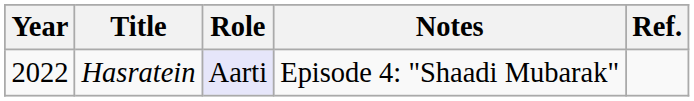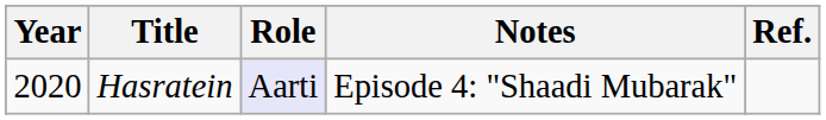Hasratein | Year: 2022 -> 2020
